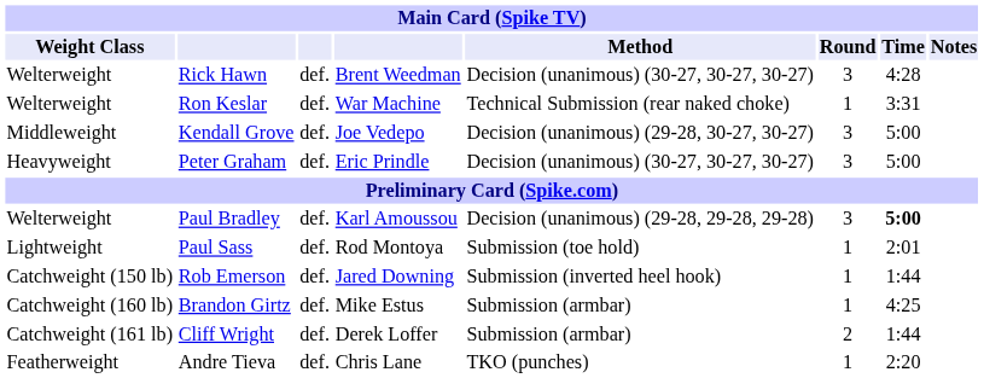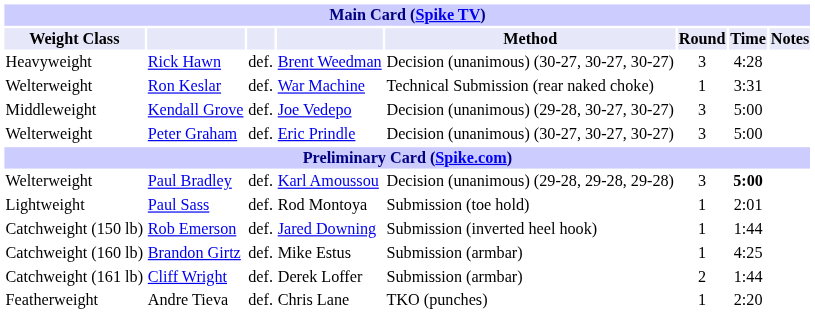Rick Hawn | Weight Class: Welterweight -> Heavyweight
Peter Graham | Weight Class: Heavyweight -> Welterweight
